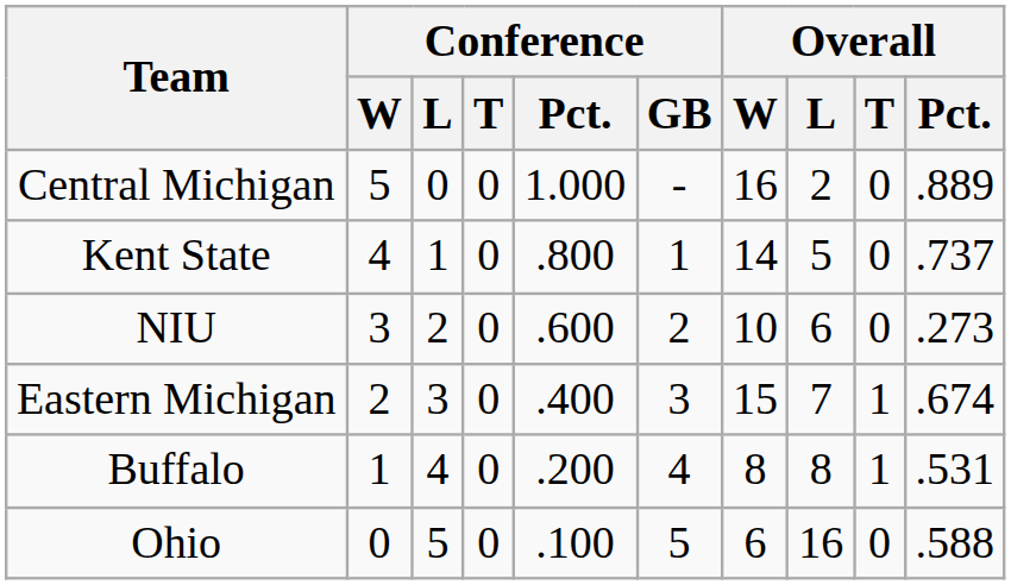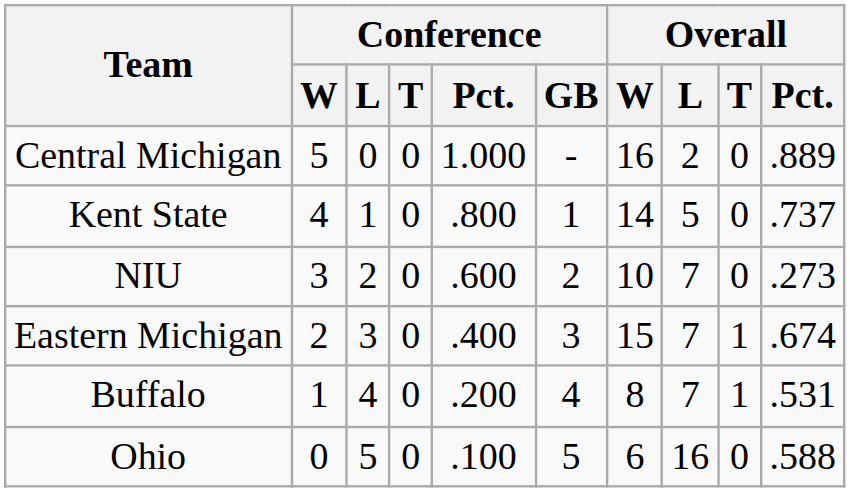NIU | Overall / L: 6 -> 7
Buffalo | Overall / L: 8 -> 7
